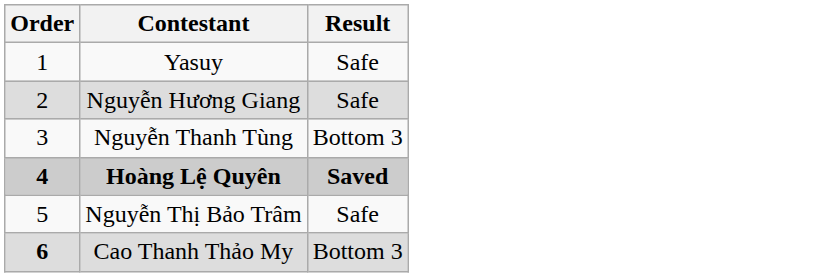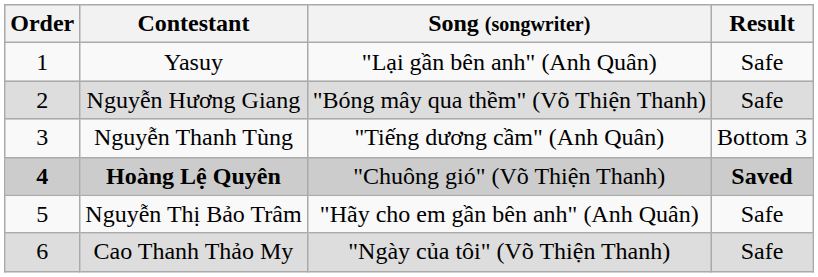+ column: Song (songwriter) | "Lại gần bên anh" (Anh Quân) | "Bóng mây qua thềm" (Võ Thiện Thanh) | "Tiếng dương cầm" (Anh Quân) | "Chuông gió" (Võ Thiện Thanh) | "Hãy cho em gần bên anh" (Anh Quân) | "Ngày của tôi" (Võ Thiện Thanh)
Cao Thanh Thảo My | Order: bold -> normal
Cao Thanh Thảo My | Result: Bottom 3 -> Safe
